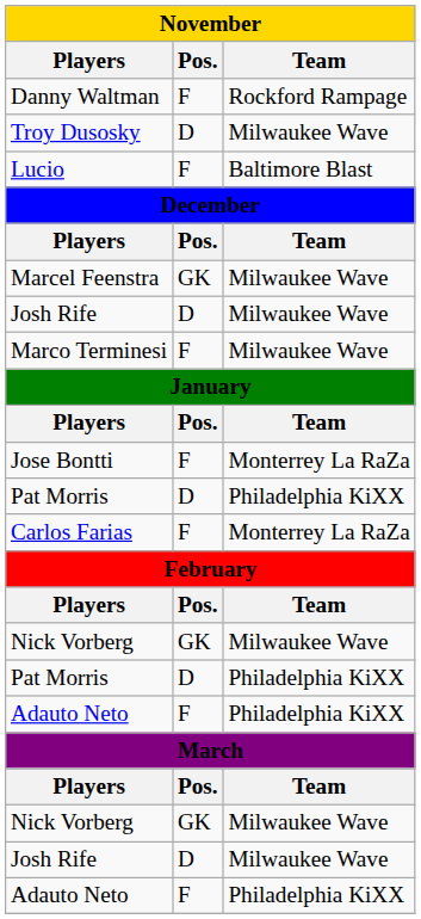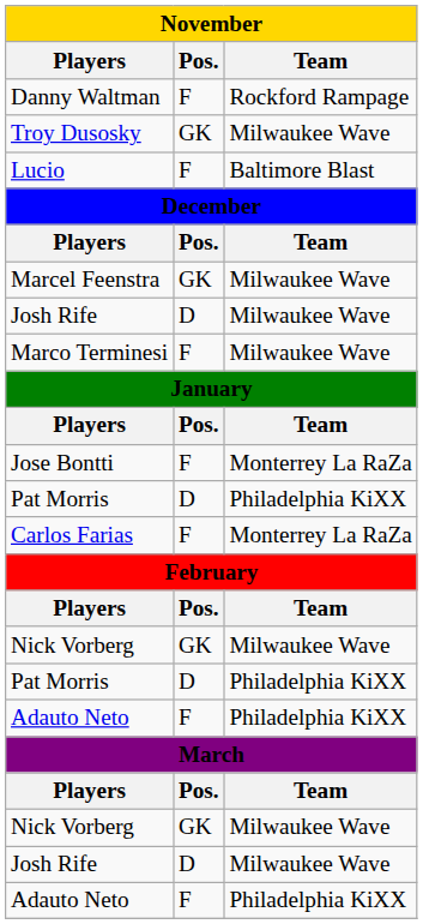Troy Dusosky | Pos.: D -> GK
